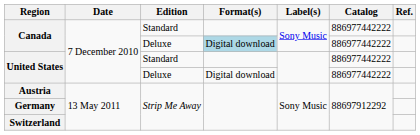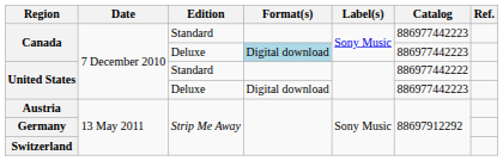Canada / Standard | Catalog: 886977442222 -> 886977442223
Canada / Deluxe | Catalog: 886977442222 -> 886977442223
United States / Deluxe | Catalog: 886977442222 -> 886977442223
